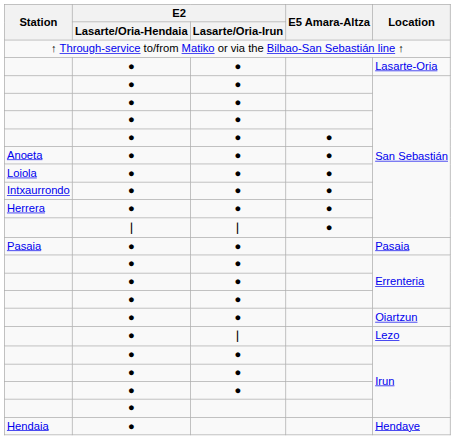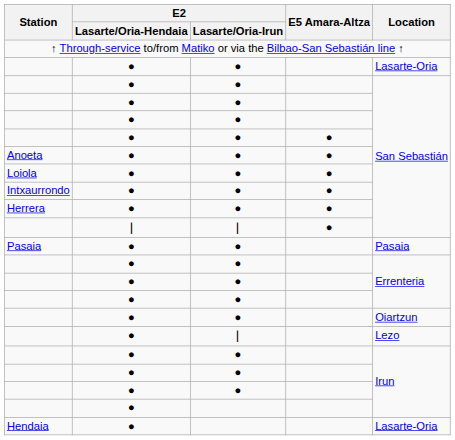Hendaia | Location: Hendaye -> Lasarte-Oria
